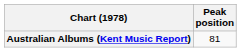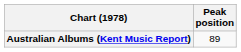Australian Albums (Kent Music Report) | Peak position: 81 -> 89
